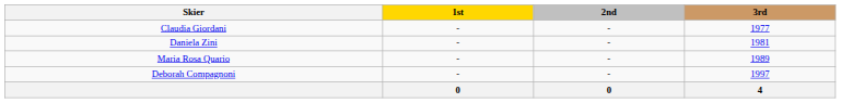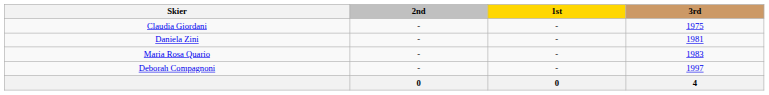columns swapped: 1st <-> 2nd
Claudia Giordani | 3rd: 1977 -> 1975
Maria Rosa Quario | 3rd: 1989 -> 1983
